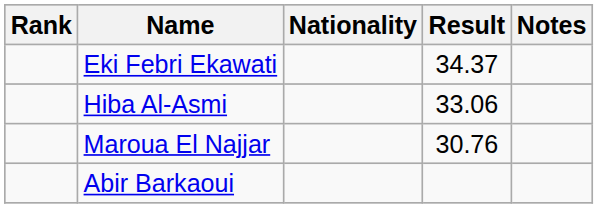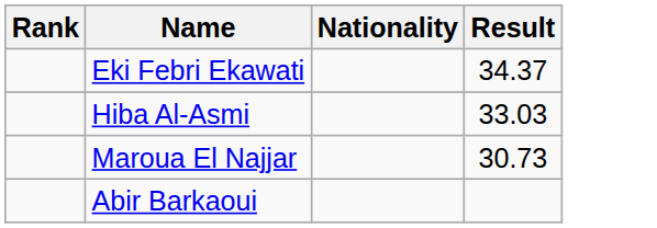- column: Notes
Hiba Al-Asmi | Result: 33.06 -> 33.03
Maroua El Najjar | Result: 30.76 -> 30.73
